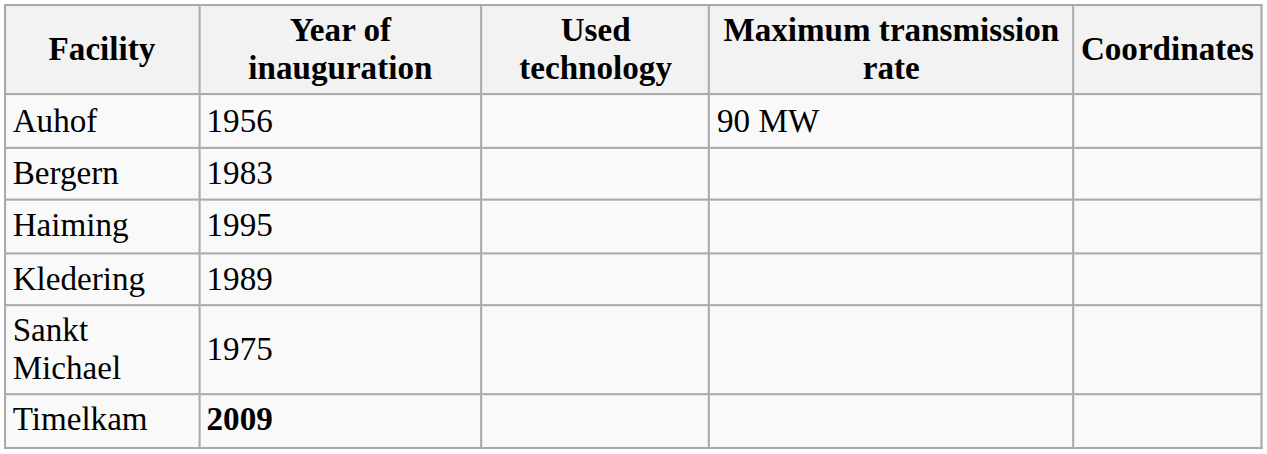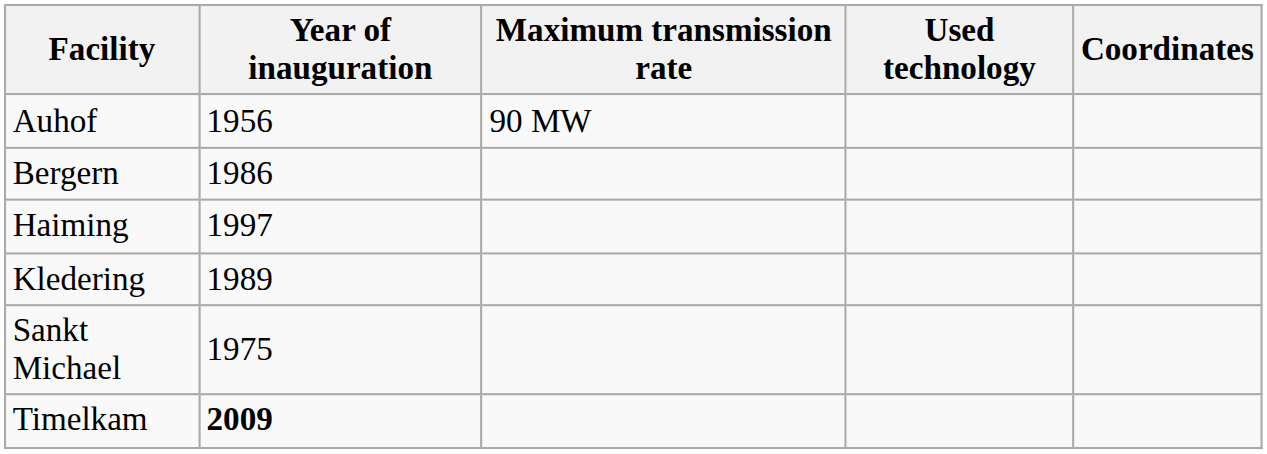columns swapped: Used technology <-> Maximum transmission rate
Bergern | Year of inauguration: 1983 -> 1986
Haiming | Year of inauguration: 1995 -> 1997
